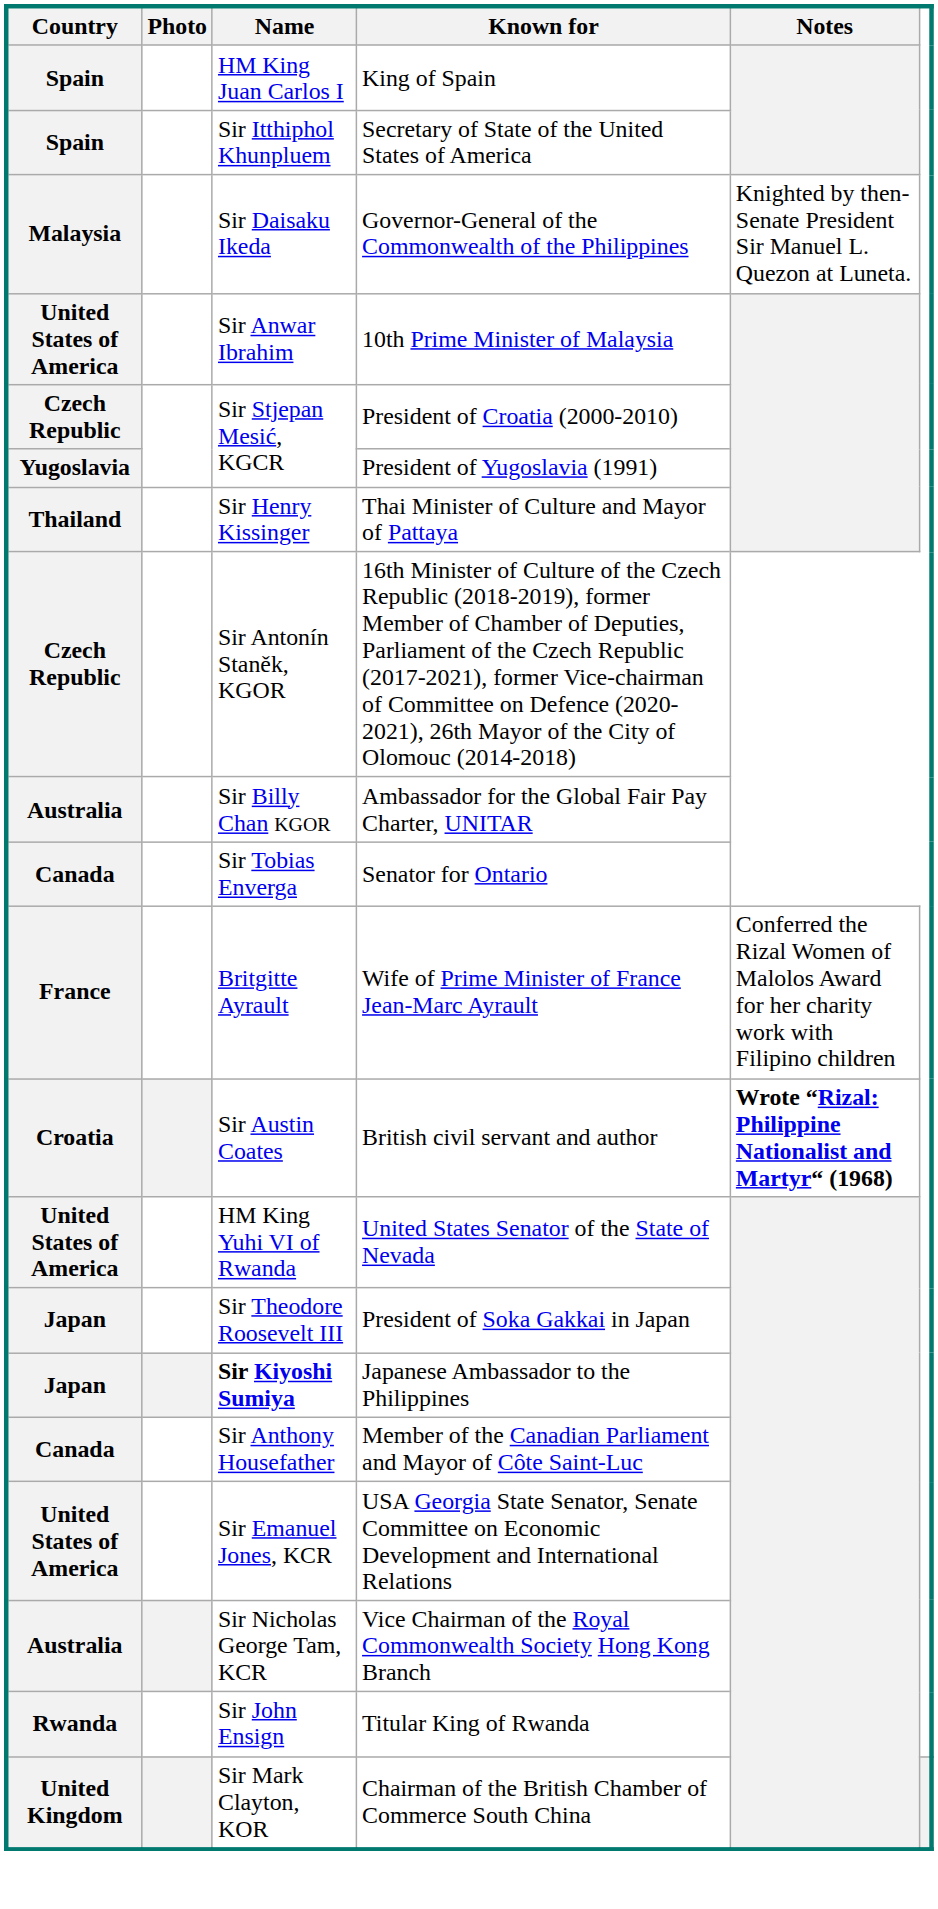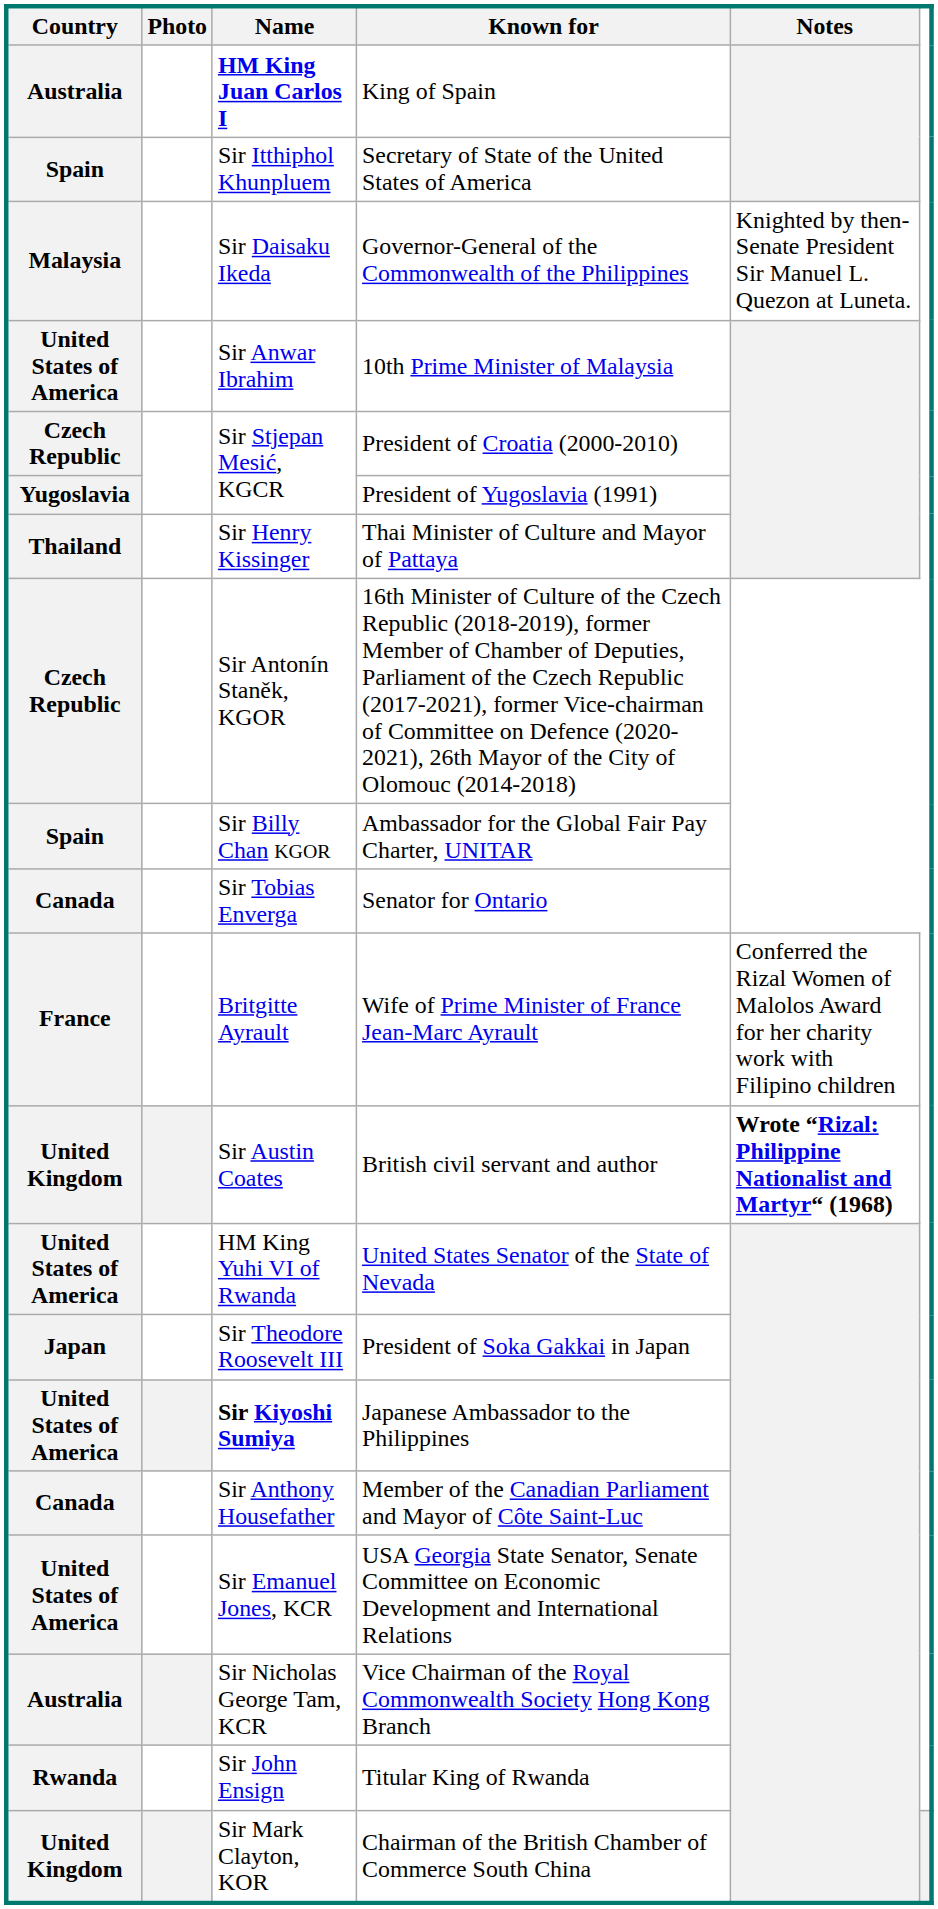King of Spain | Country: Spain -> Australia
King of Spain | Name: normal -> bold
Ambassador for the Global Fair Pay Charter, UNITAR | Country: Australia -> Spain
British civil servant and author | Country: Croatia -> United Kingdom
Japanese Ambassador to the Philippines | Country: Japan -> United States of America
